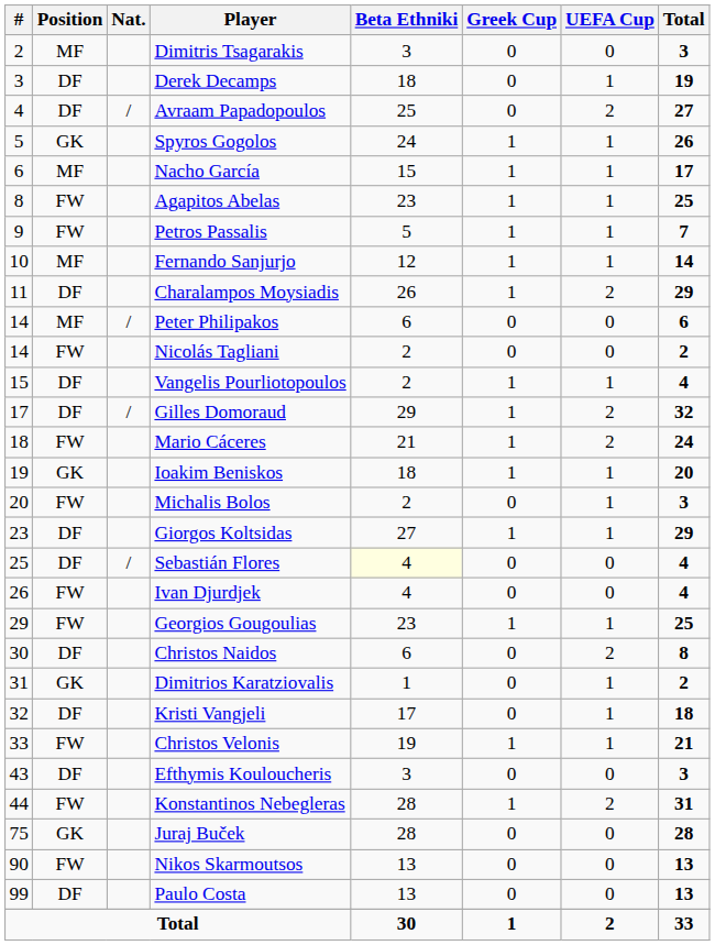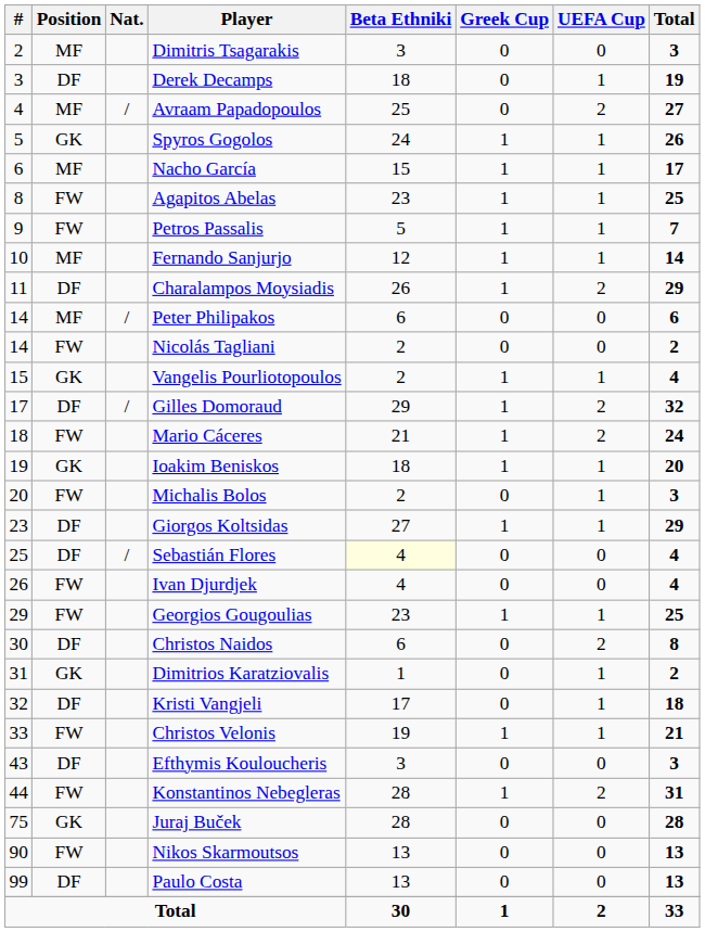Avraam Papadopoulos | Position: DF -> MF
Vangelis Pourliotopoulos | Position: DF -> GK
